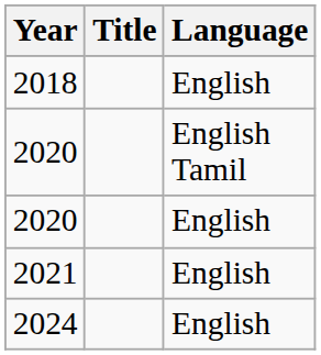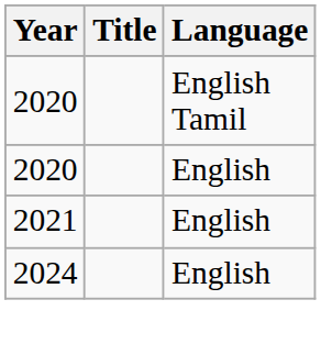- row: 2018 | English
